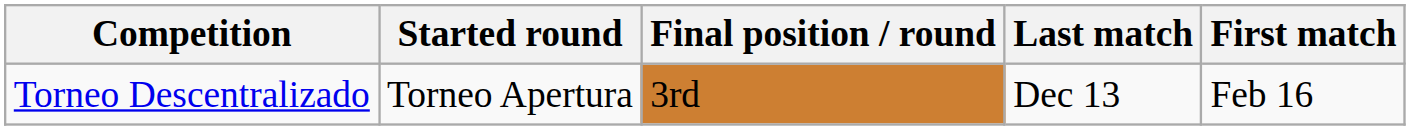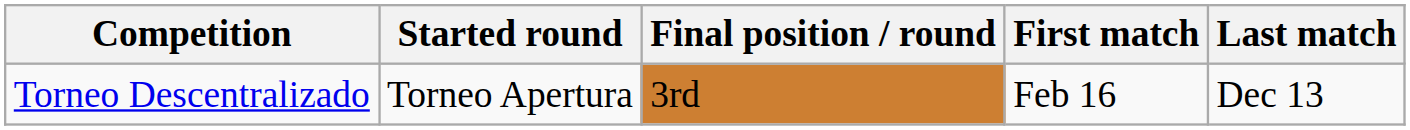columns swapped: First match <-> Last match
